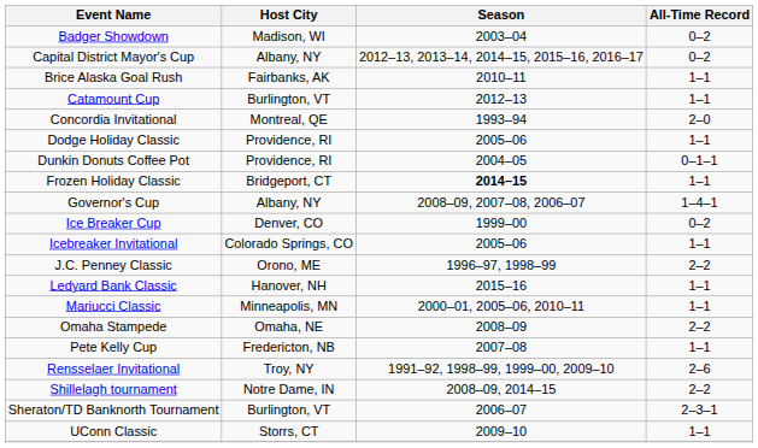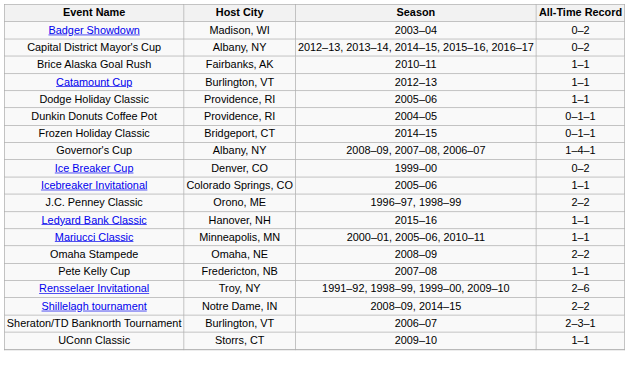- row: Concordia Invitational | Montreal, QE | 1993–94 | 2–0
Frozen Holiday Classic | Season: bold -> normal
Frozen Holiday Classic | All-Time Record: 1–1 -> 0–1–1
